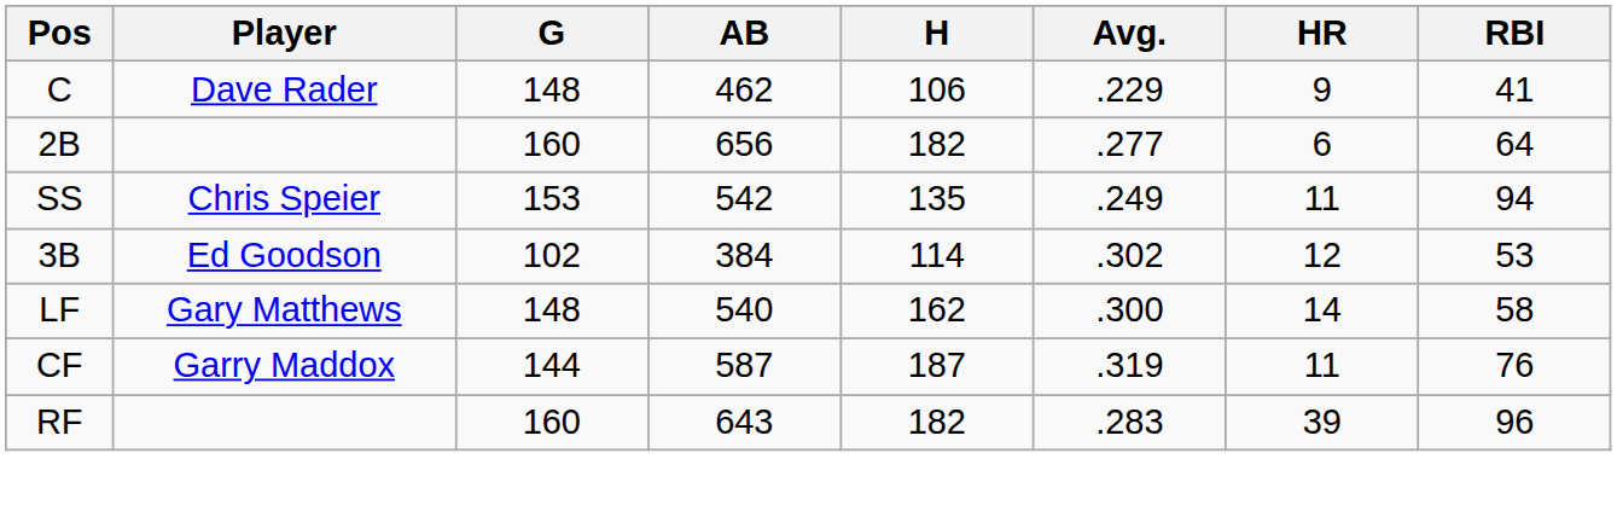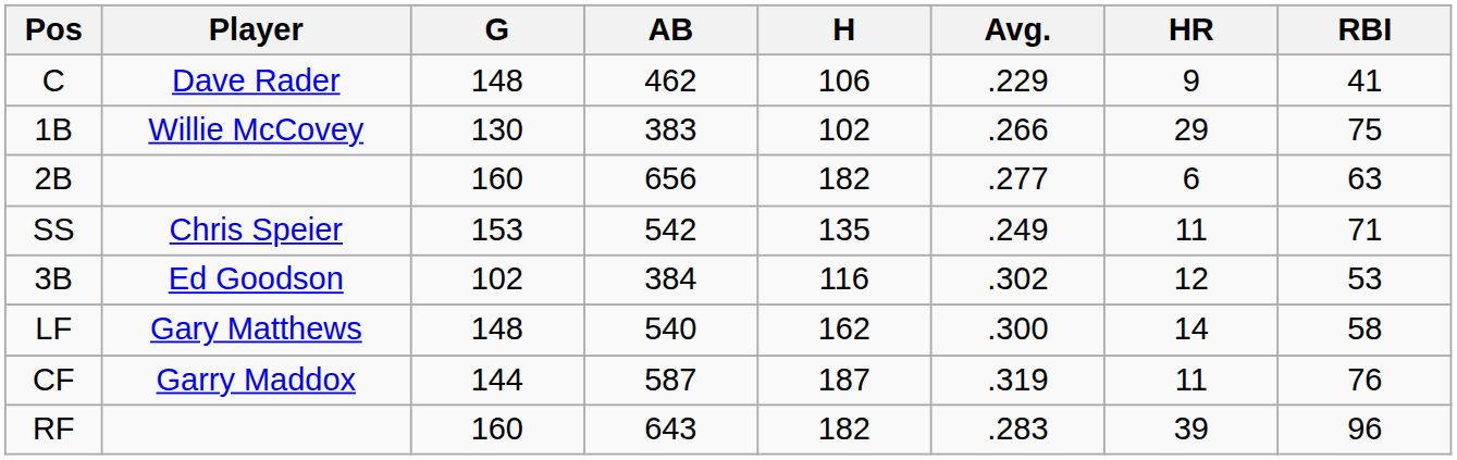+ row: 1B | Willie McCovey | 130 | 383 | 102 | .266 | 29 | 75
2B | RBI: 64 -> 63
SS | RBI: 94 -> 71
3B | H: 114 -> 116
